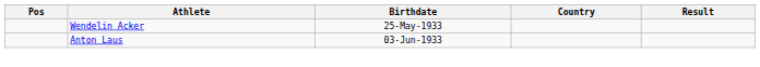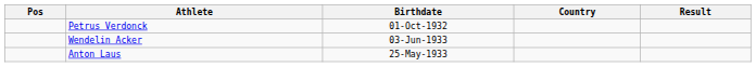+ row: Petrus Verdonck | 01-Oct-1932
Wendelin Acker | Birthdate: 25-May-1933 -> 03-Jun-1933
Anton Laus | Birthdate: 03-Jun-1933 -> 25-May-1933
